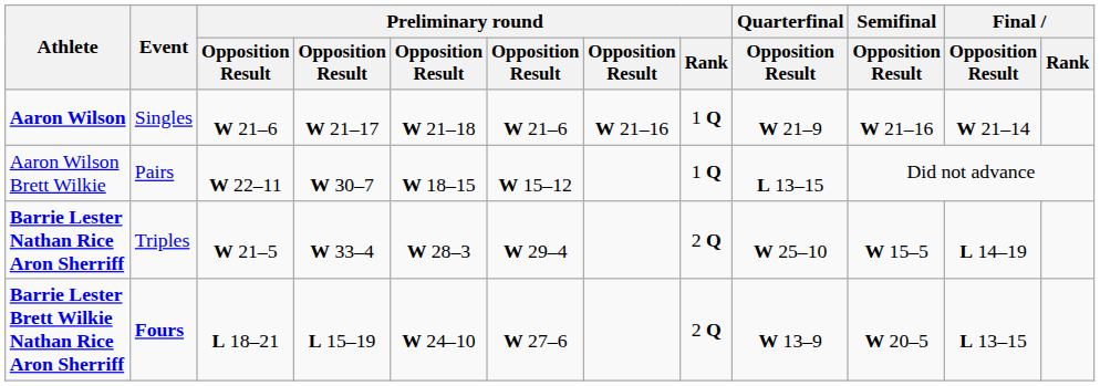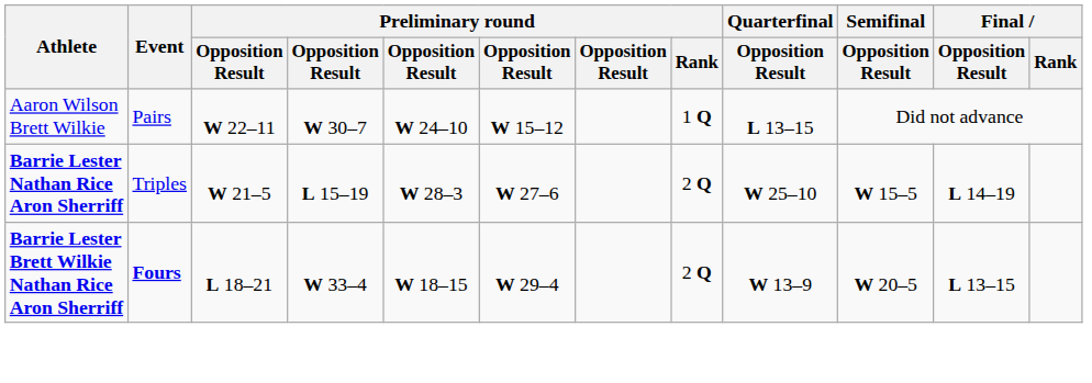- row: Aaron Wilson | Singles | W 21–6 | W 21–17 | W 21–18 | W 21–6 | W 21–16 | 1 Q | W 21–9 | W 21–16 | W 21–14
Aaron Wilson Brett Wilkie | column 5: W 18–15 -> W 24–10
Barrie Lester Nathan Rice Aron Sherriff | column 4: W 33–4 -> L 15–19
Barrie Lester Nathan Rice Aron Sherriff | column 6: W 29–4 -> W 27–6
Barrie Lester Brett Wilkie Nathan Rice Aron Sherriff | column 4: L 15–19 -> W 33–4
Barrie Lester Brett Wilkie Nathan Rice Aron Sherriff | column 5: W 24–10 -> W 18–15
Barrie Lester Brett Wilkie Nathan Rice Aron Sherriff | column 6: W 27–6 -> W 29–4
